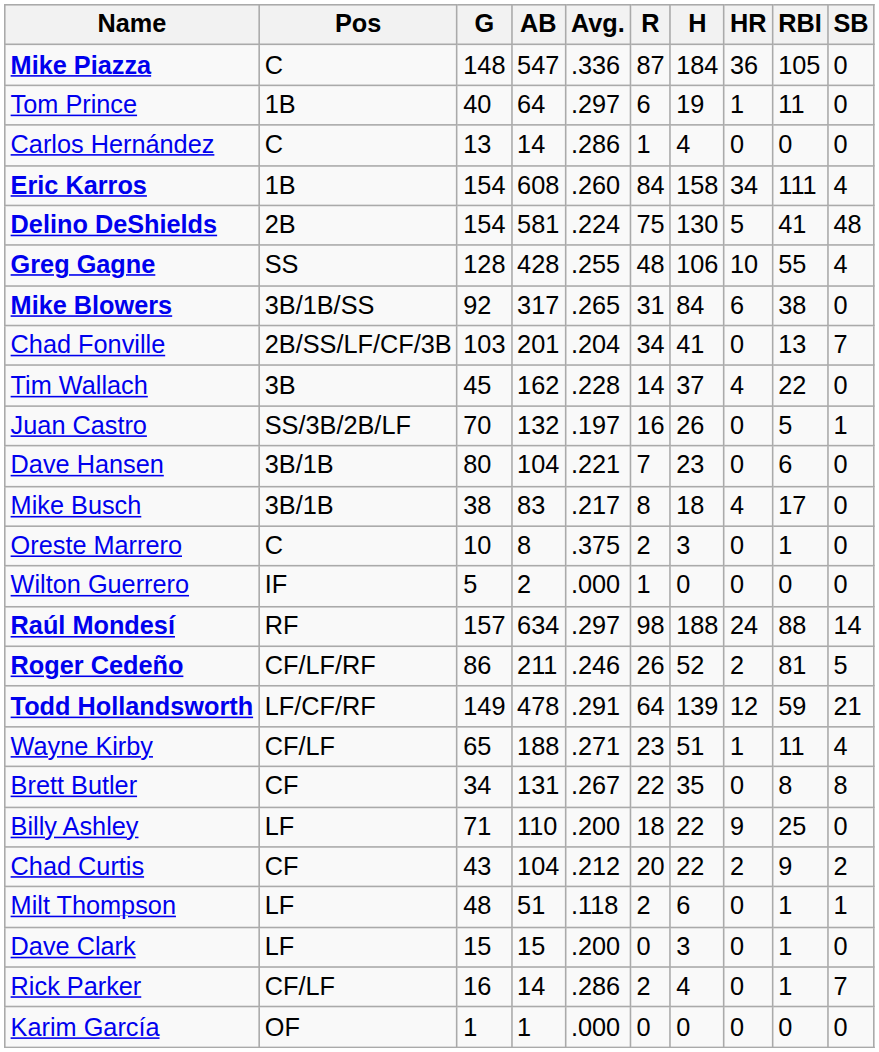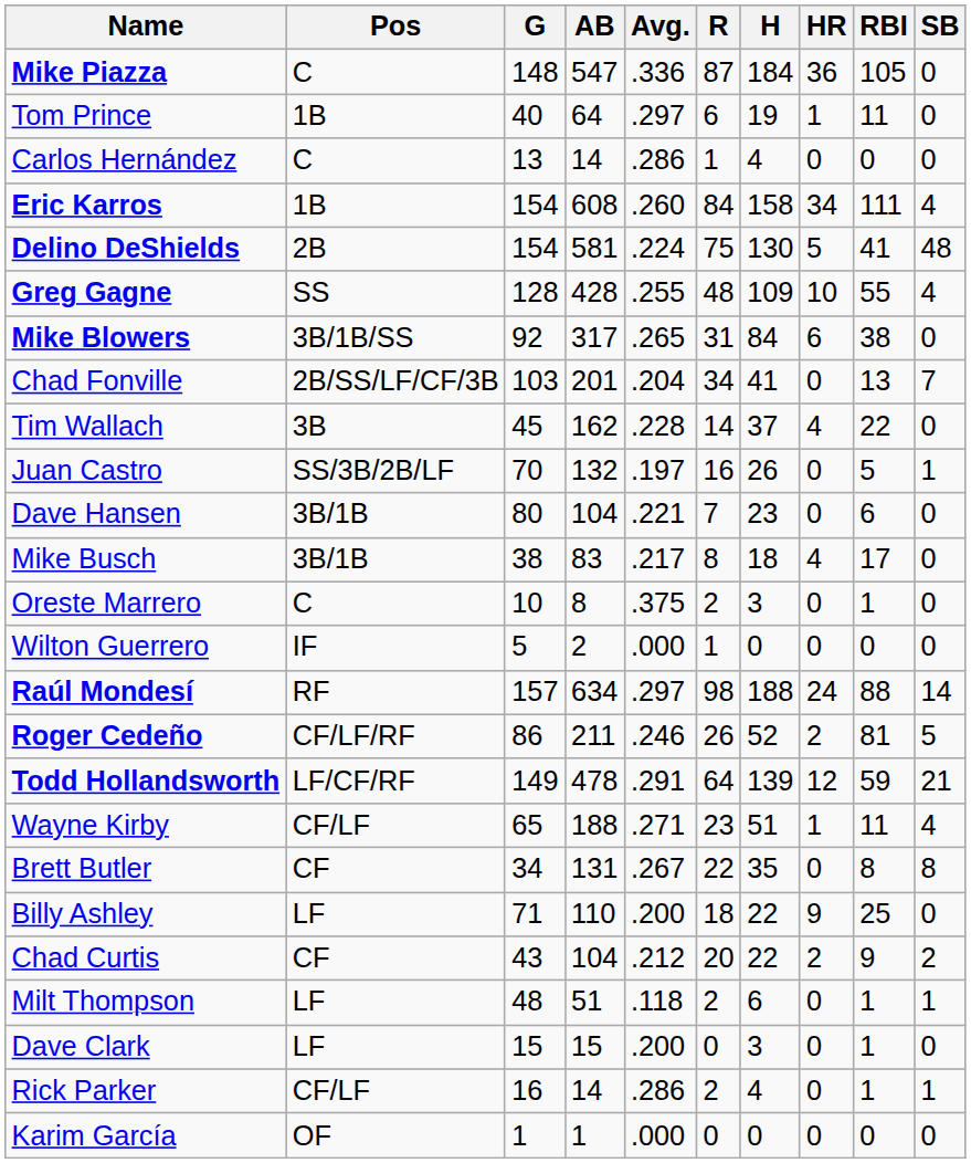Greg Gagne | H: 106 -> 109
Rick Parker | SB: 7 -> 1
